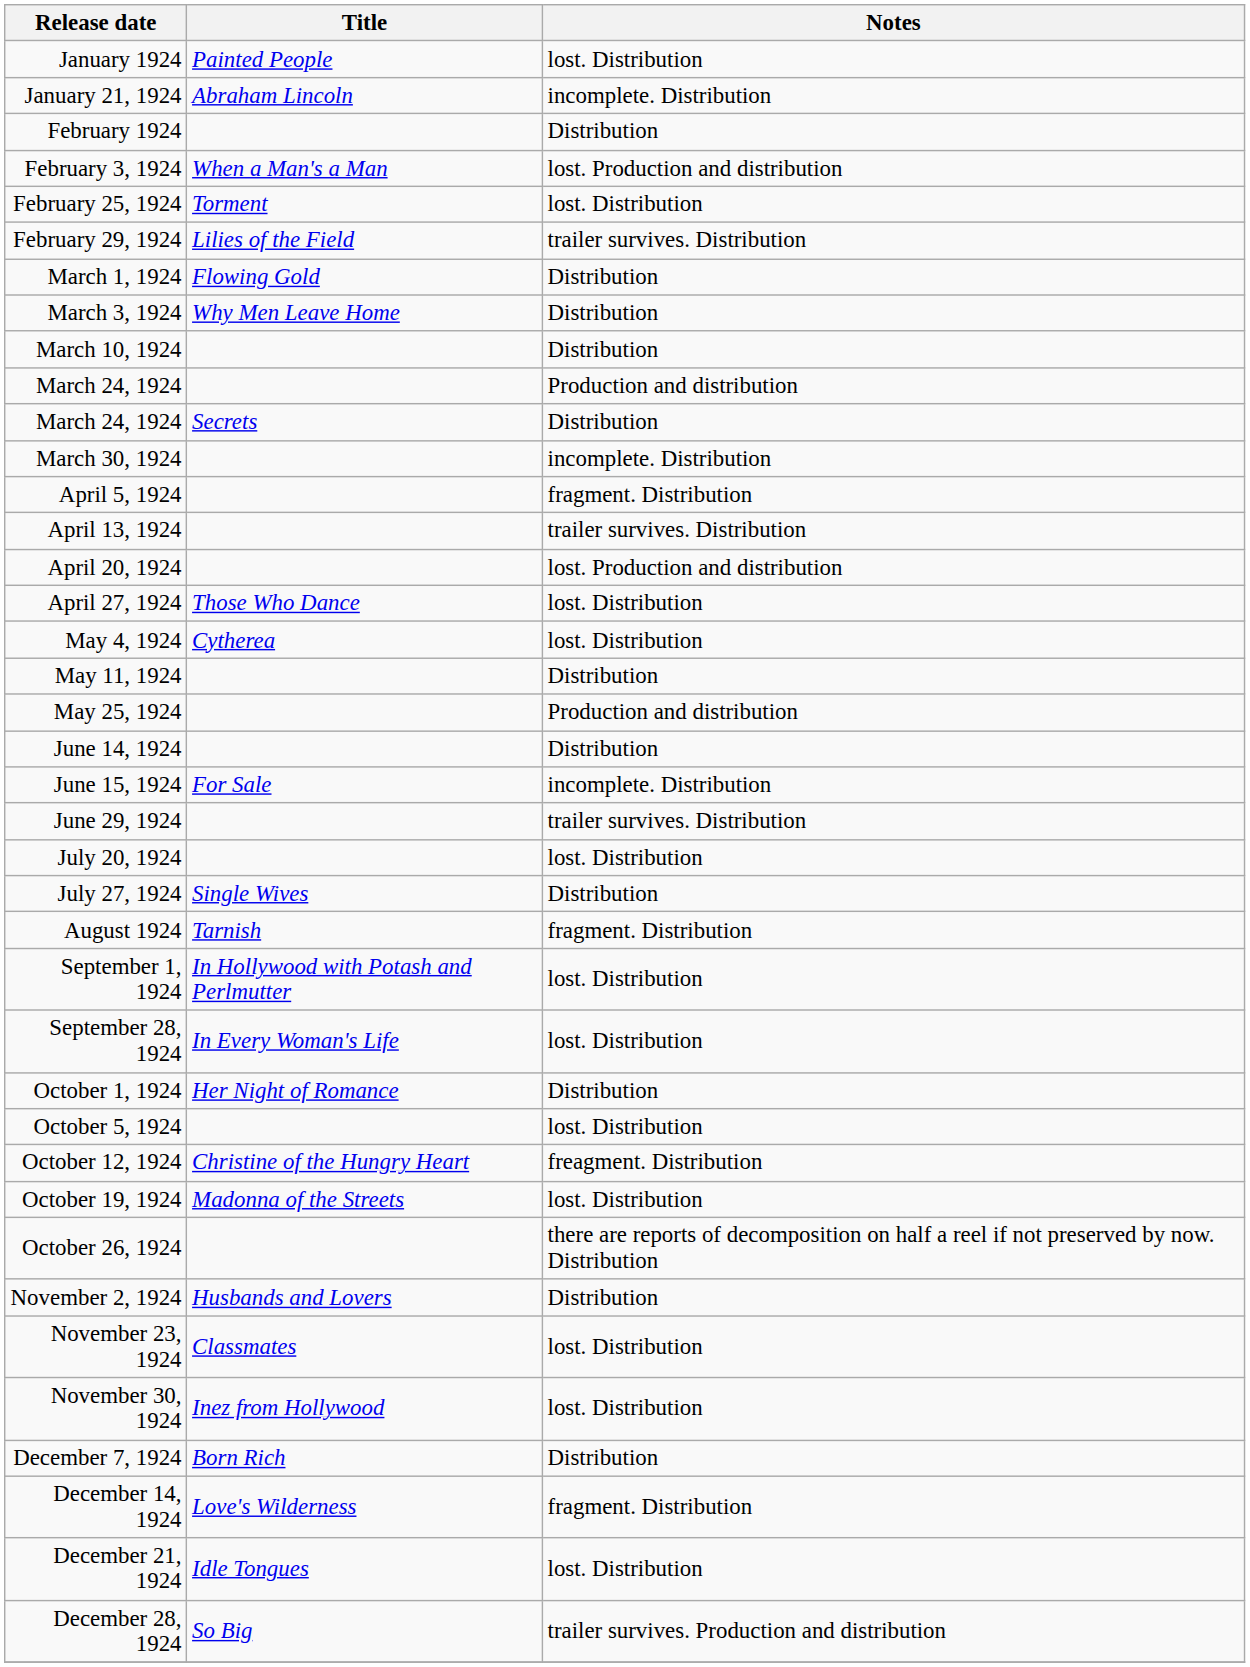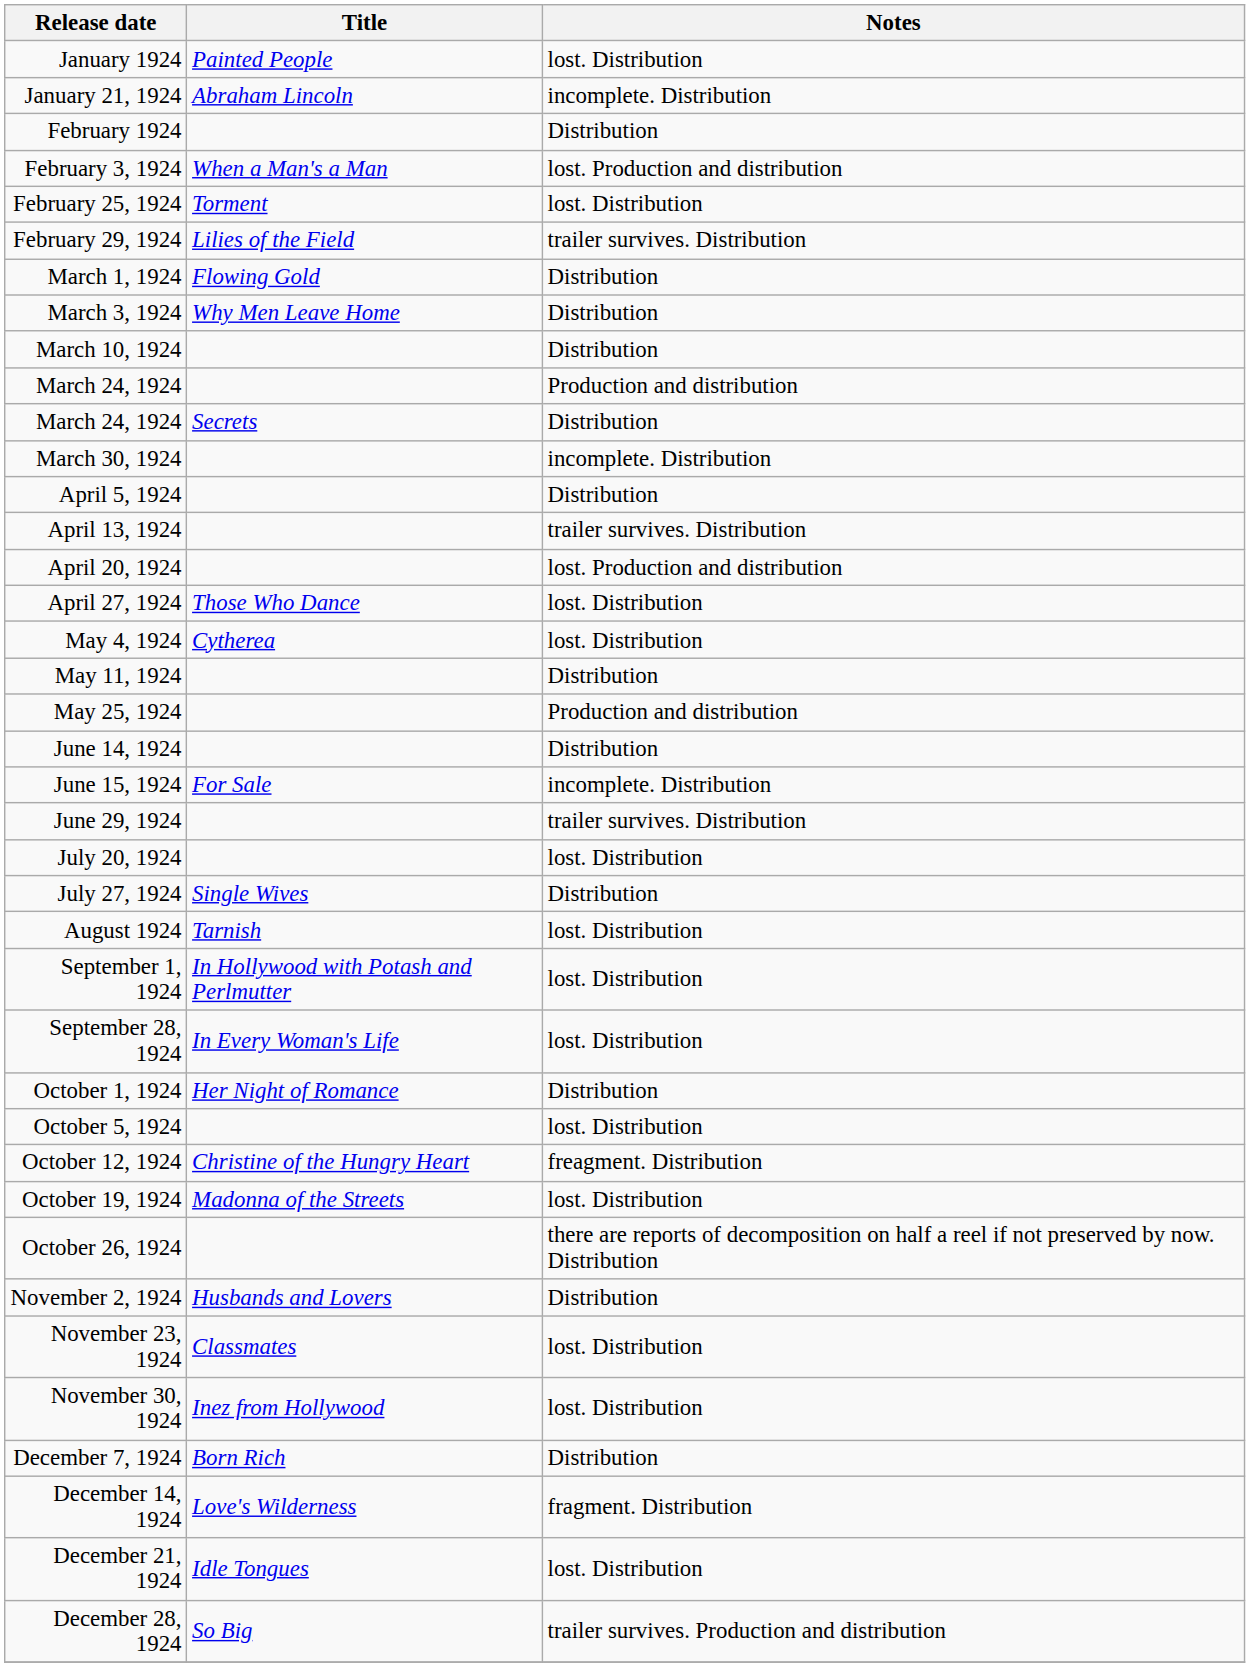April 5, 1924 | Notes: fragment. Distribution -> Distribution
August 1924 | Notes: fragment. Distribution -> lost. Distribution
